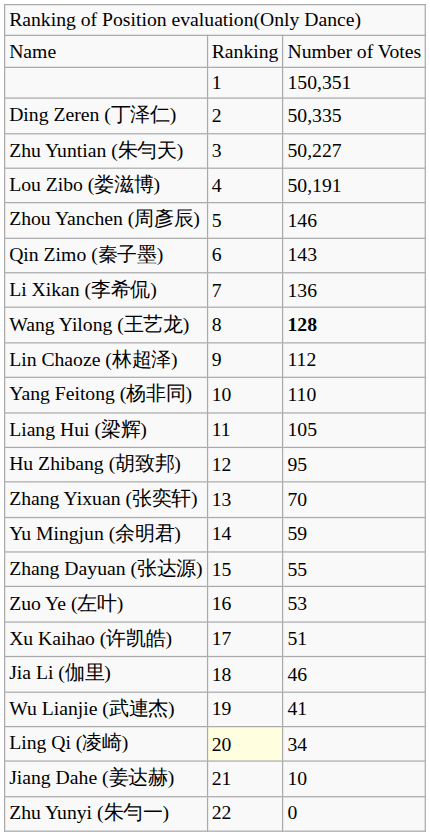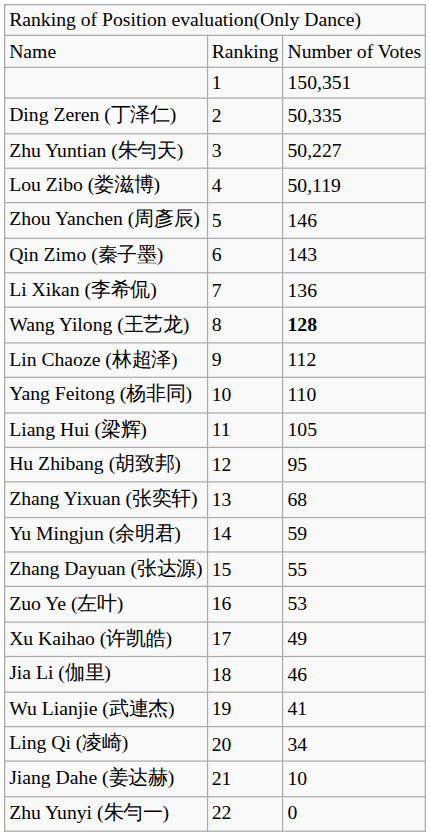Lou Zibo (娄滋博) | column 3: 50,191 -> 50,119
Zhang Yixuan (张奕轩) | column 3: 70 -> 68
Xu Kaihao (许凯皓) | column 3: 51 -> 49
Ling Qi (凌崎) | column 2: lightyellow background -> no background
